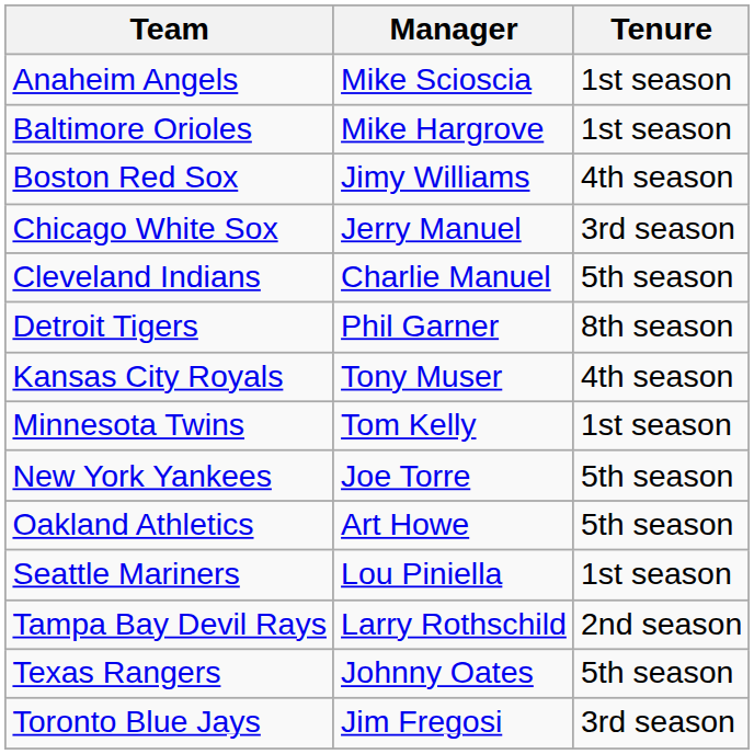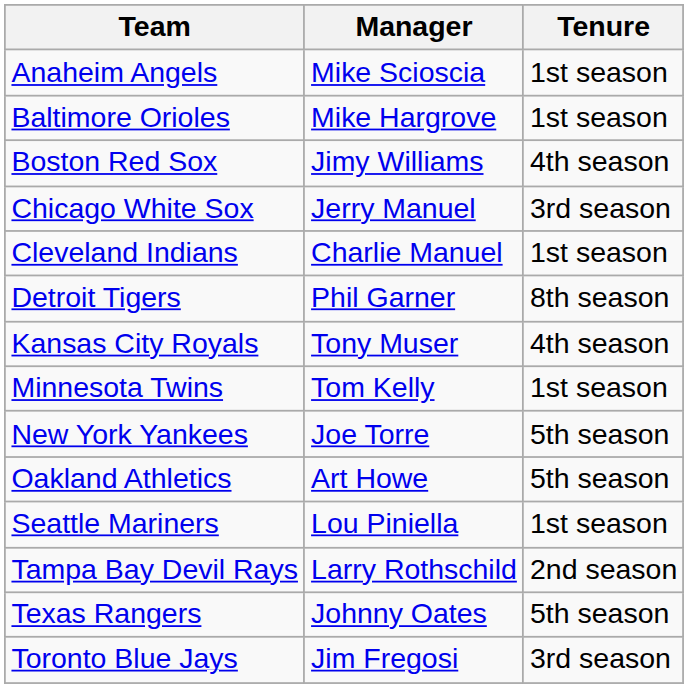Cleveland Indians | Tenure: 5th season -> 1st season
